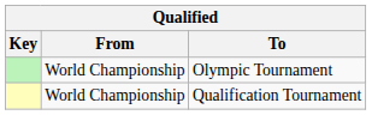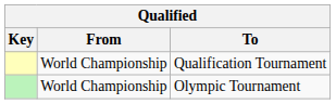rows swapped: Olympic Tournament <-> Qualification Tournament
